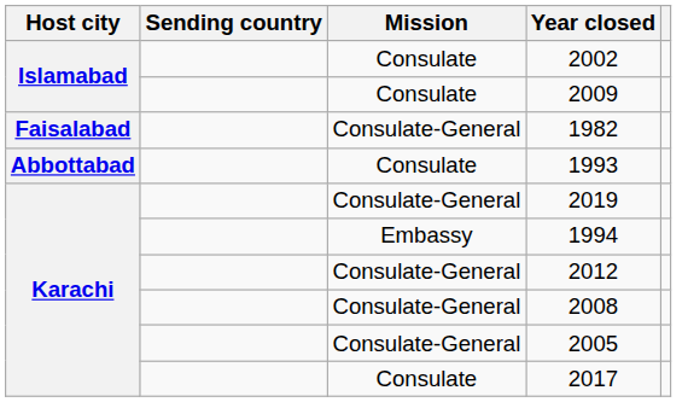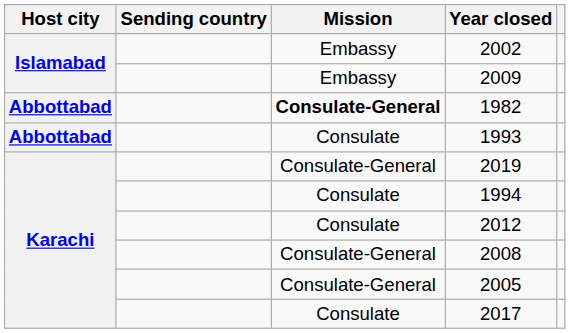2002 | Mission: Consulate -> Embassy
2009 | Mission: Consulate -> Embassy
1982 | Host city: Faisalabad -> Abbottabad
1982 | Mission: normal -> bold
1994 | Mission: Embassy -> Consulate
2012 | Mission: Consulate-General -> Consulate
